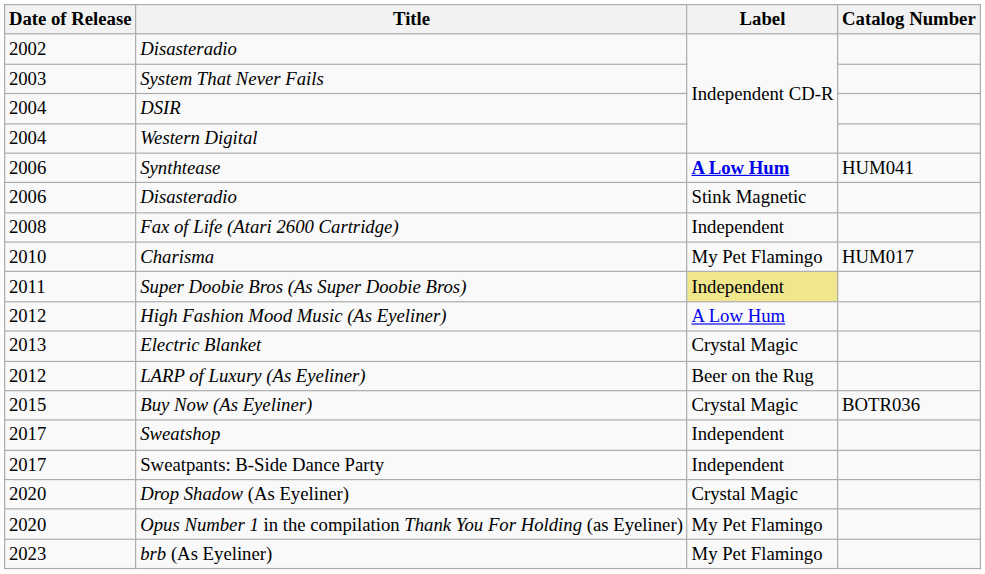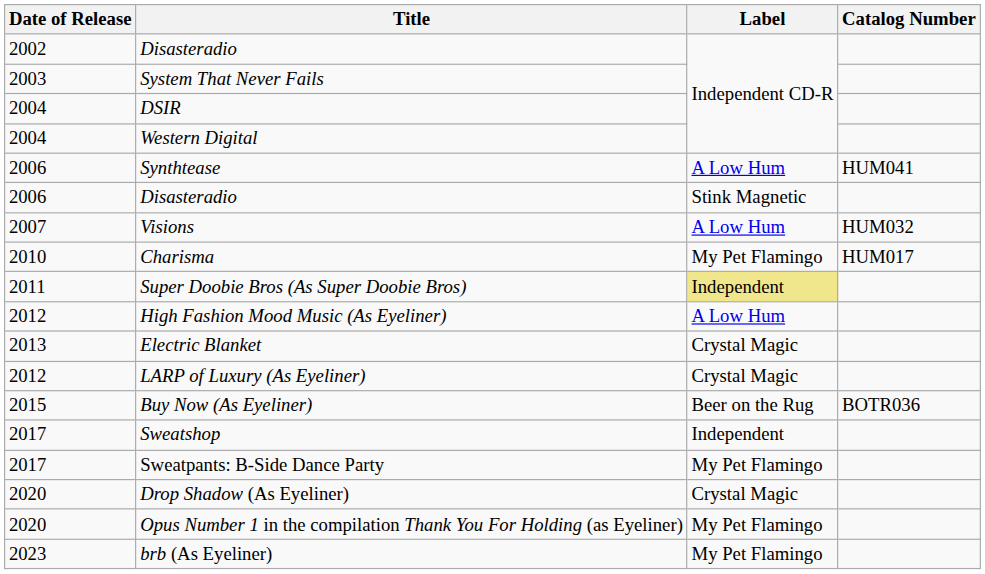Synthtease | Label: bold -> normal
+ row: 2007 | Visions | A Low Hum | HUM032
- row: 2008 | Fax of Life (Atari 2600 Cartridge) | Independent
LARP of Luxury (As Eyeliner) | Label: Beer on the Rug -> Crystal Magic
Buy Now (As Eyeliner) | Label: Crystal Magic -> Beer on the Rug
Sweatpants: B-Side Dance Party | Label: Independent -> My Pet Flamingo
